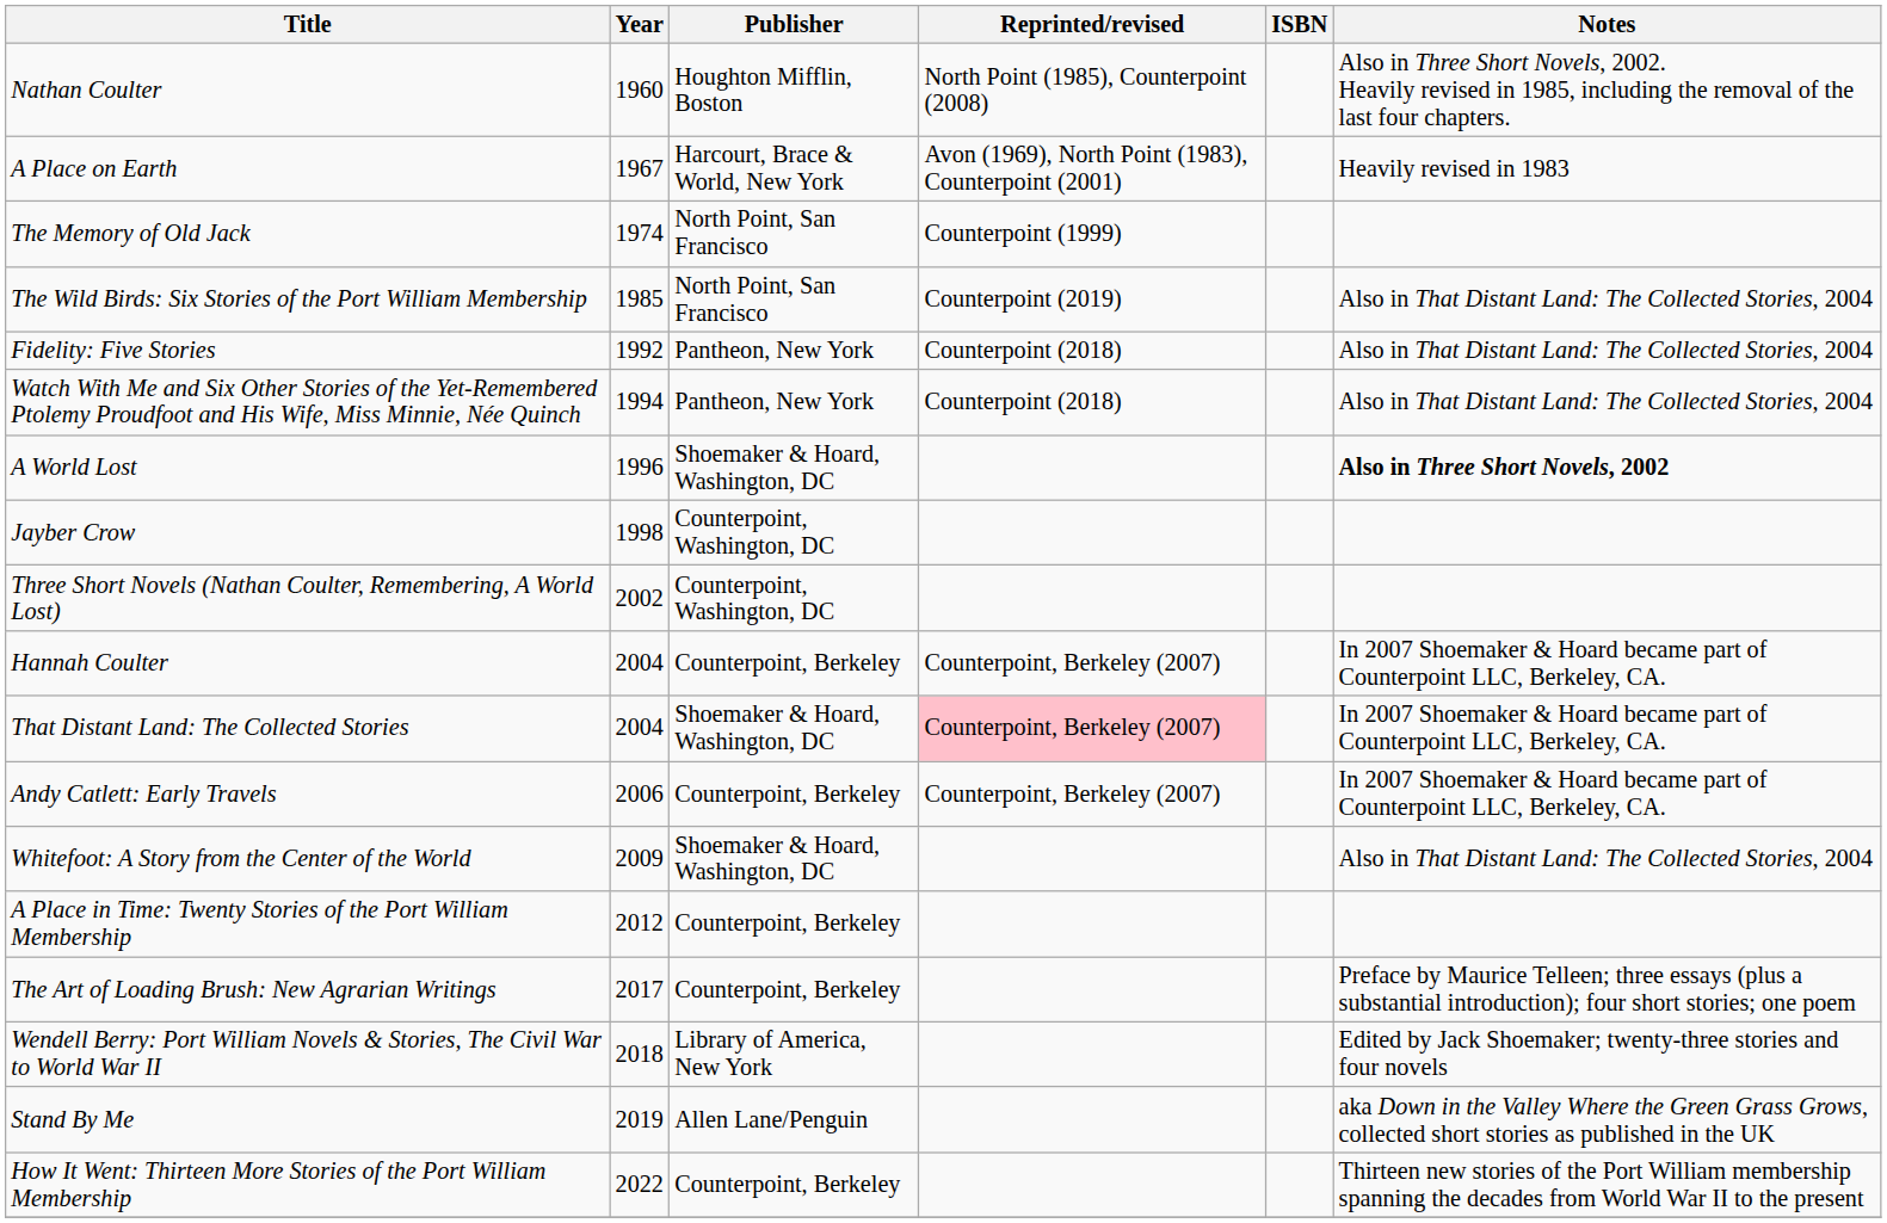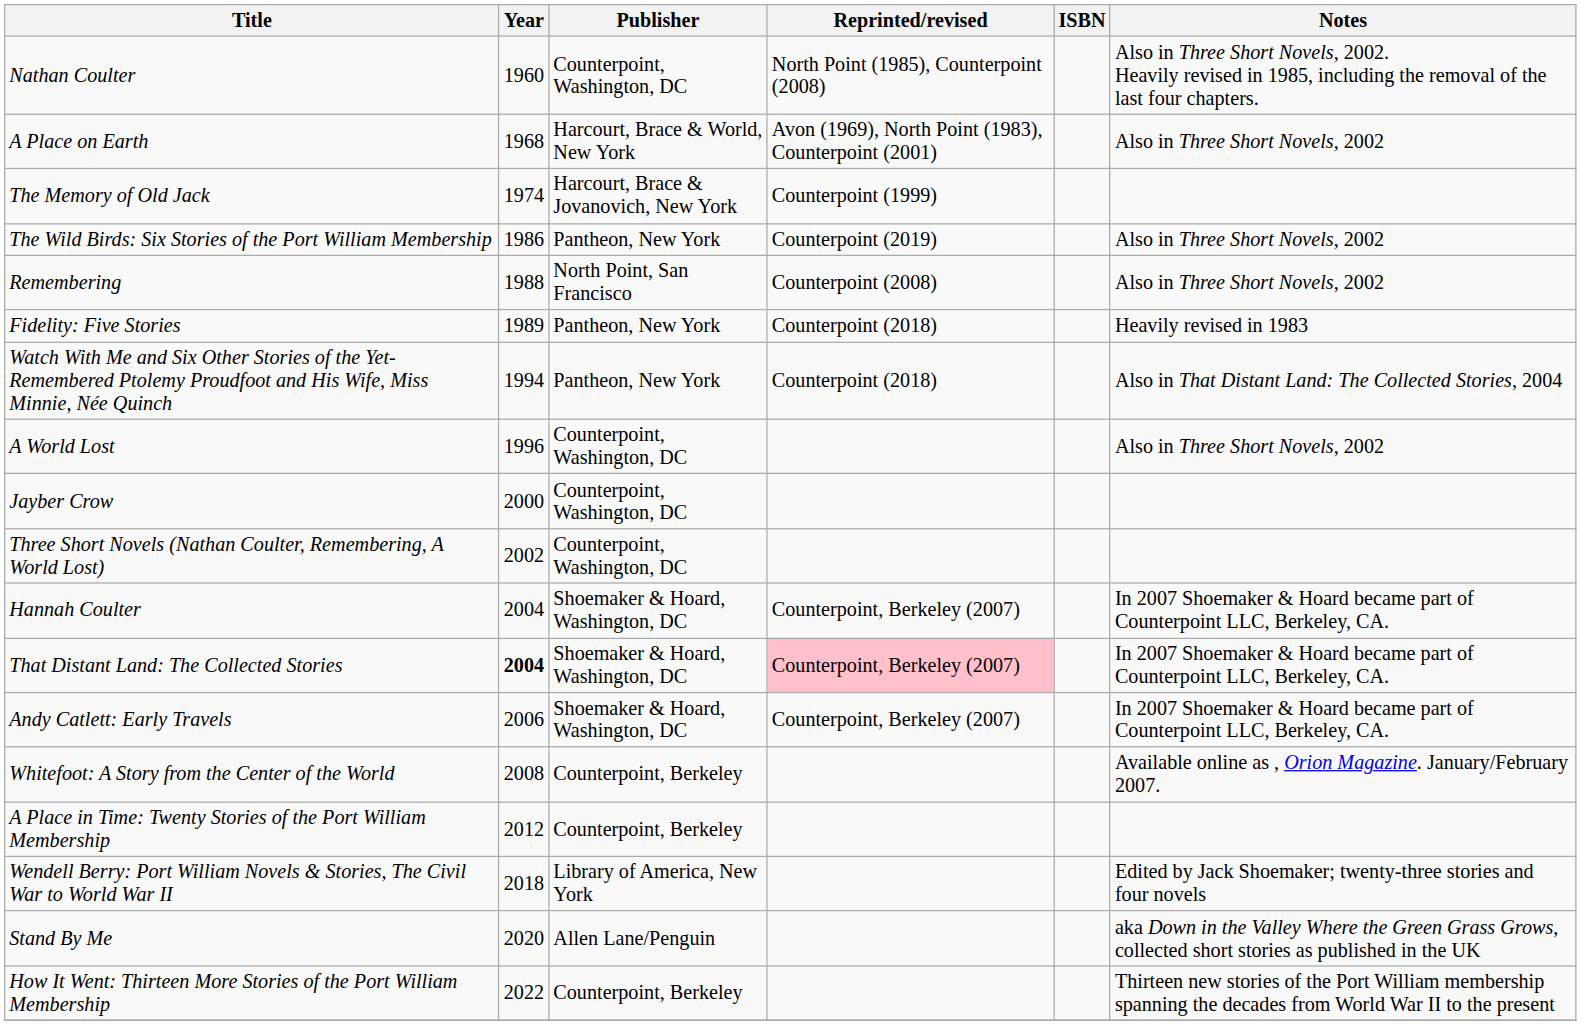Nathan Coulter | Publisher: Houghton Mifflin, Boston -> Counterpoint, Washington, DC
A Place on Earth | Year: 1967 -> 1968
A Place on Earth | Notes: Heavily revised in 1983 -> Also in Three Short Novels, 2002
The Memory of Old Jack | Publisher: North Point, San Francisco -> Harcourt, Brace & Jovanovich, New York
The Wild Birds: Six Stories of the Port William Membership | Year: 1985 -> 1986
The Wild Birds: Six Stories of the Port William Membership | Publisher: North Point, San Francisco -> Pantheon, New York
The Wild Birds: Six Stories of the Port William Membership | Notes: Also in That Distant Land: The Collected Stories, 2004 -> Also in Three Short Novels, 2002
+ row: Remembering | 1988 | North Point, San Francisco | Counterpoint (2008) | Also in Three Short Novels, 2002
Fidelity: Five Stories | Year: 1992 -> 1989
Fidelity: Five Stories | Notes: Also in That Distant Land: The Collected Stories, 2004 -> Heavily revised in 1983
A World Lost | Publisher: Shoemaker & Hoard, Washington, DC -> Counterpoint, Washington, DC
A World Lost | Notes: bold -> normal
Jayber Crow | Year: 1998 -> 2000
Hannah Coulter | Publisher: Counterpoint, Berkeley -> Shoemaker & Hoard, Washington, DC
That Distant Land: The Collected Stories | Year: normal -> bold
Andy Catlett: Early Travels | Publisher: Counterpoint, Berkeley -> Shoemaker & Hoard, Washington, DC
Whitefoot: A Story from the Center of the World | Year: 2009 -> 2008
Whitefoot: A Story from the Center of the World | Publisher: Shoemaker & Hoard, Washington, DC -> Counterpoint, Berkeley
Whitefoot: A Story from the Center of the World | Notes: Also in That Distant Land: The Collected Stories, 2004 -> Available online as , Orion Magazine. January/February 2007.
- row: The Art of Loading Brush: New Agrarian Writings | 2017 | Counterpoint, Berkeley | Preface by Maurice Telleen; three essays (plus a substantial introduction); four short stories; one poem
Stand By Me | Year: 2019 -> 2020
